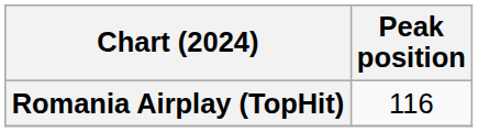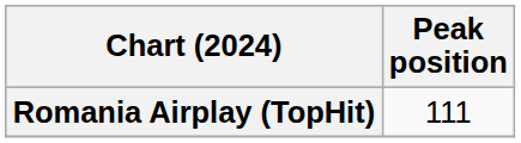Romania Airplay (TopHit) | Peak position: 116 -> 111
